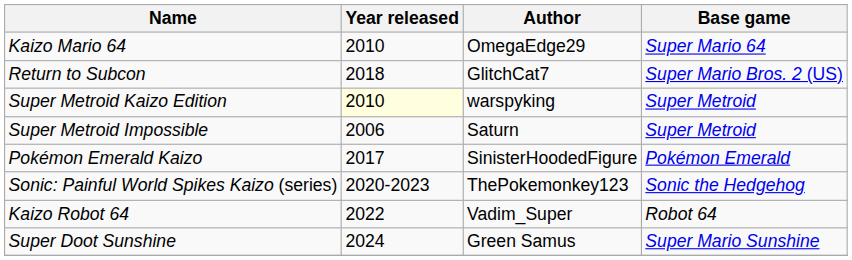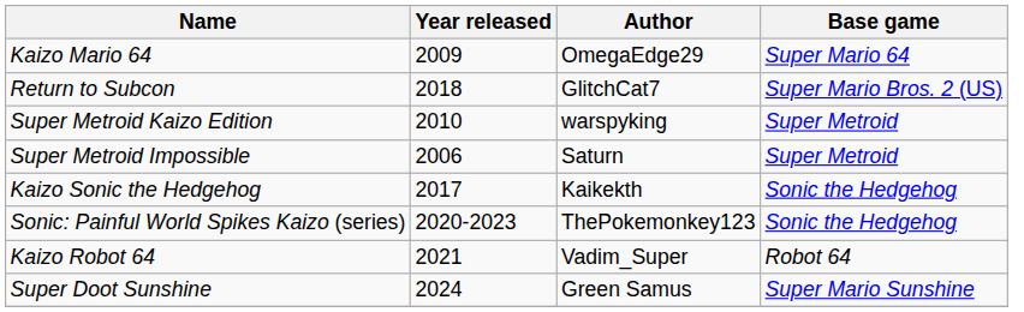Kaizo Mario 64 | Year released: 2010 -> 2009
Super Metroid Kaizo Edition | Year released: lightyellow background -> no background
- row: Pokémon Emerald Kaizo | 2017 | SinisterHoodedFigure | Pokémon Emerald
+ row: Kaizo Sonic the Hedgehog | 2017 | Kaikekth | Sonic the Hedgehog
Kaizo Robot 64 | Year released: 2022 -> 2021
